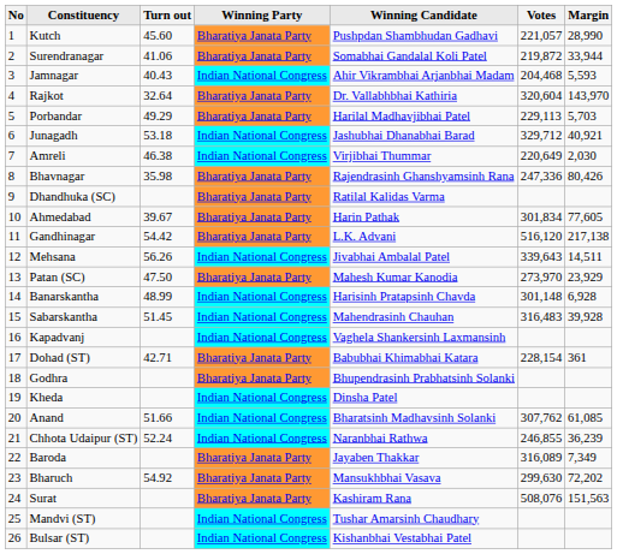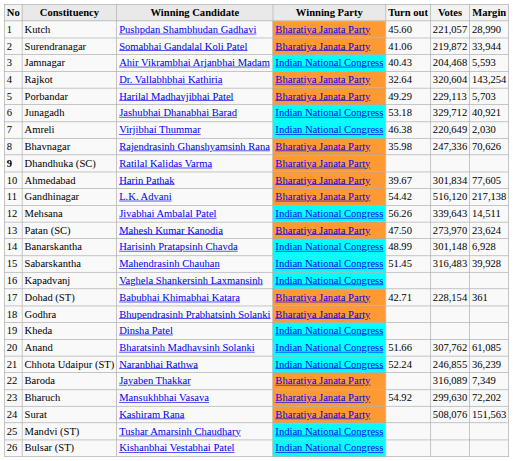columns swapped: Turn out <-> Winning Candidate
Rajkot | Margin: 143,970 -> 143,254
Bhavnagar | Margin: 80,426 -> 70,626
Dhandhuka (SC) | No: normal -> bold
Patan (SC) | Margin: 23,929 -> 23,624
